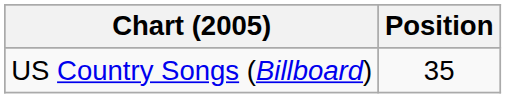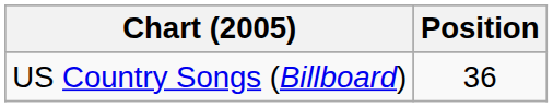US Country Songs (Billboard) | Position: 35 -> 36
